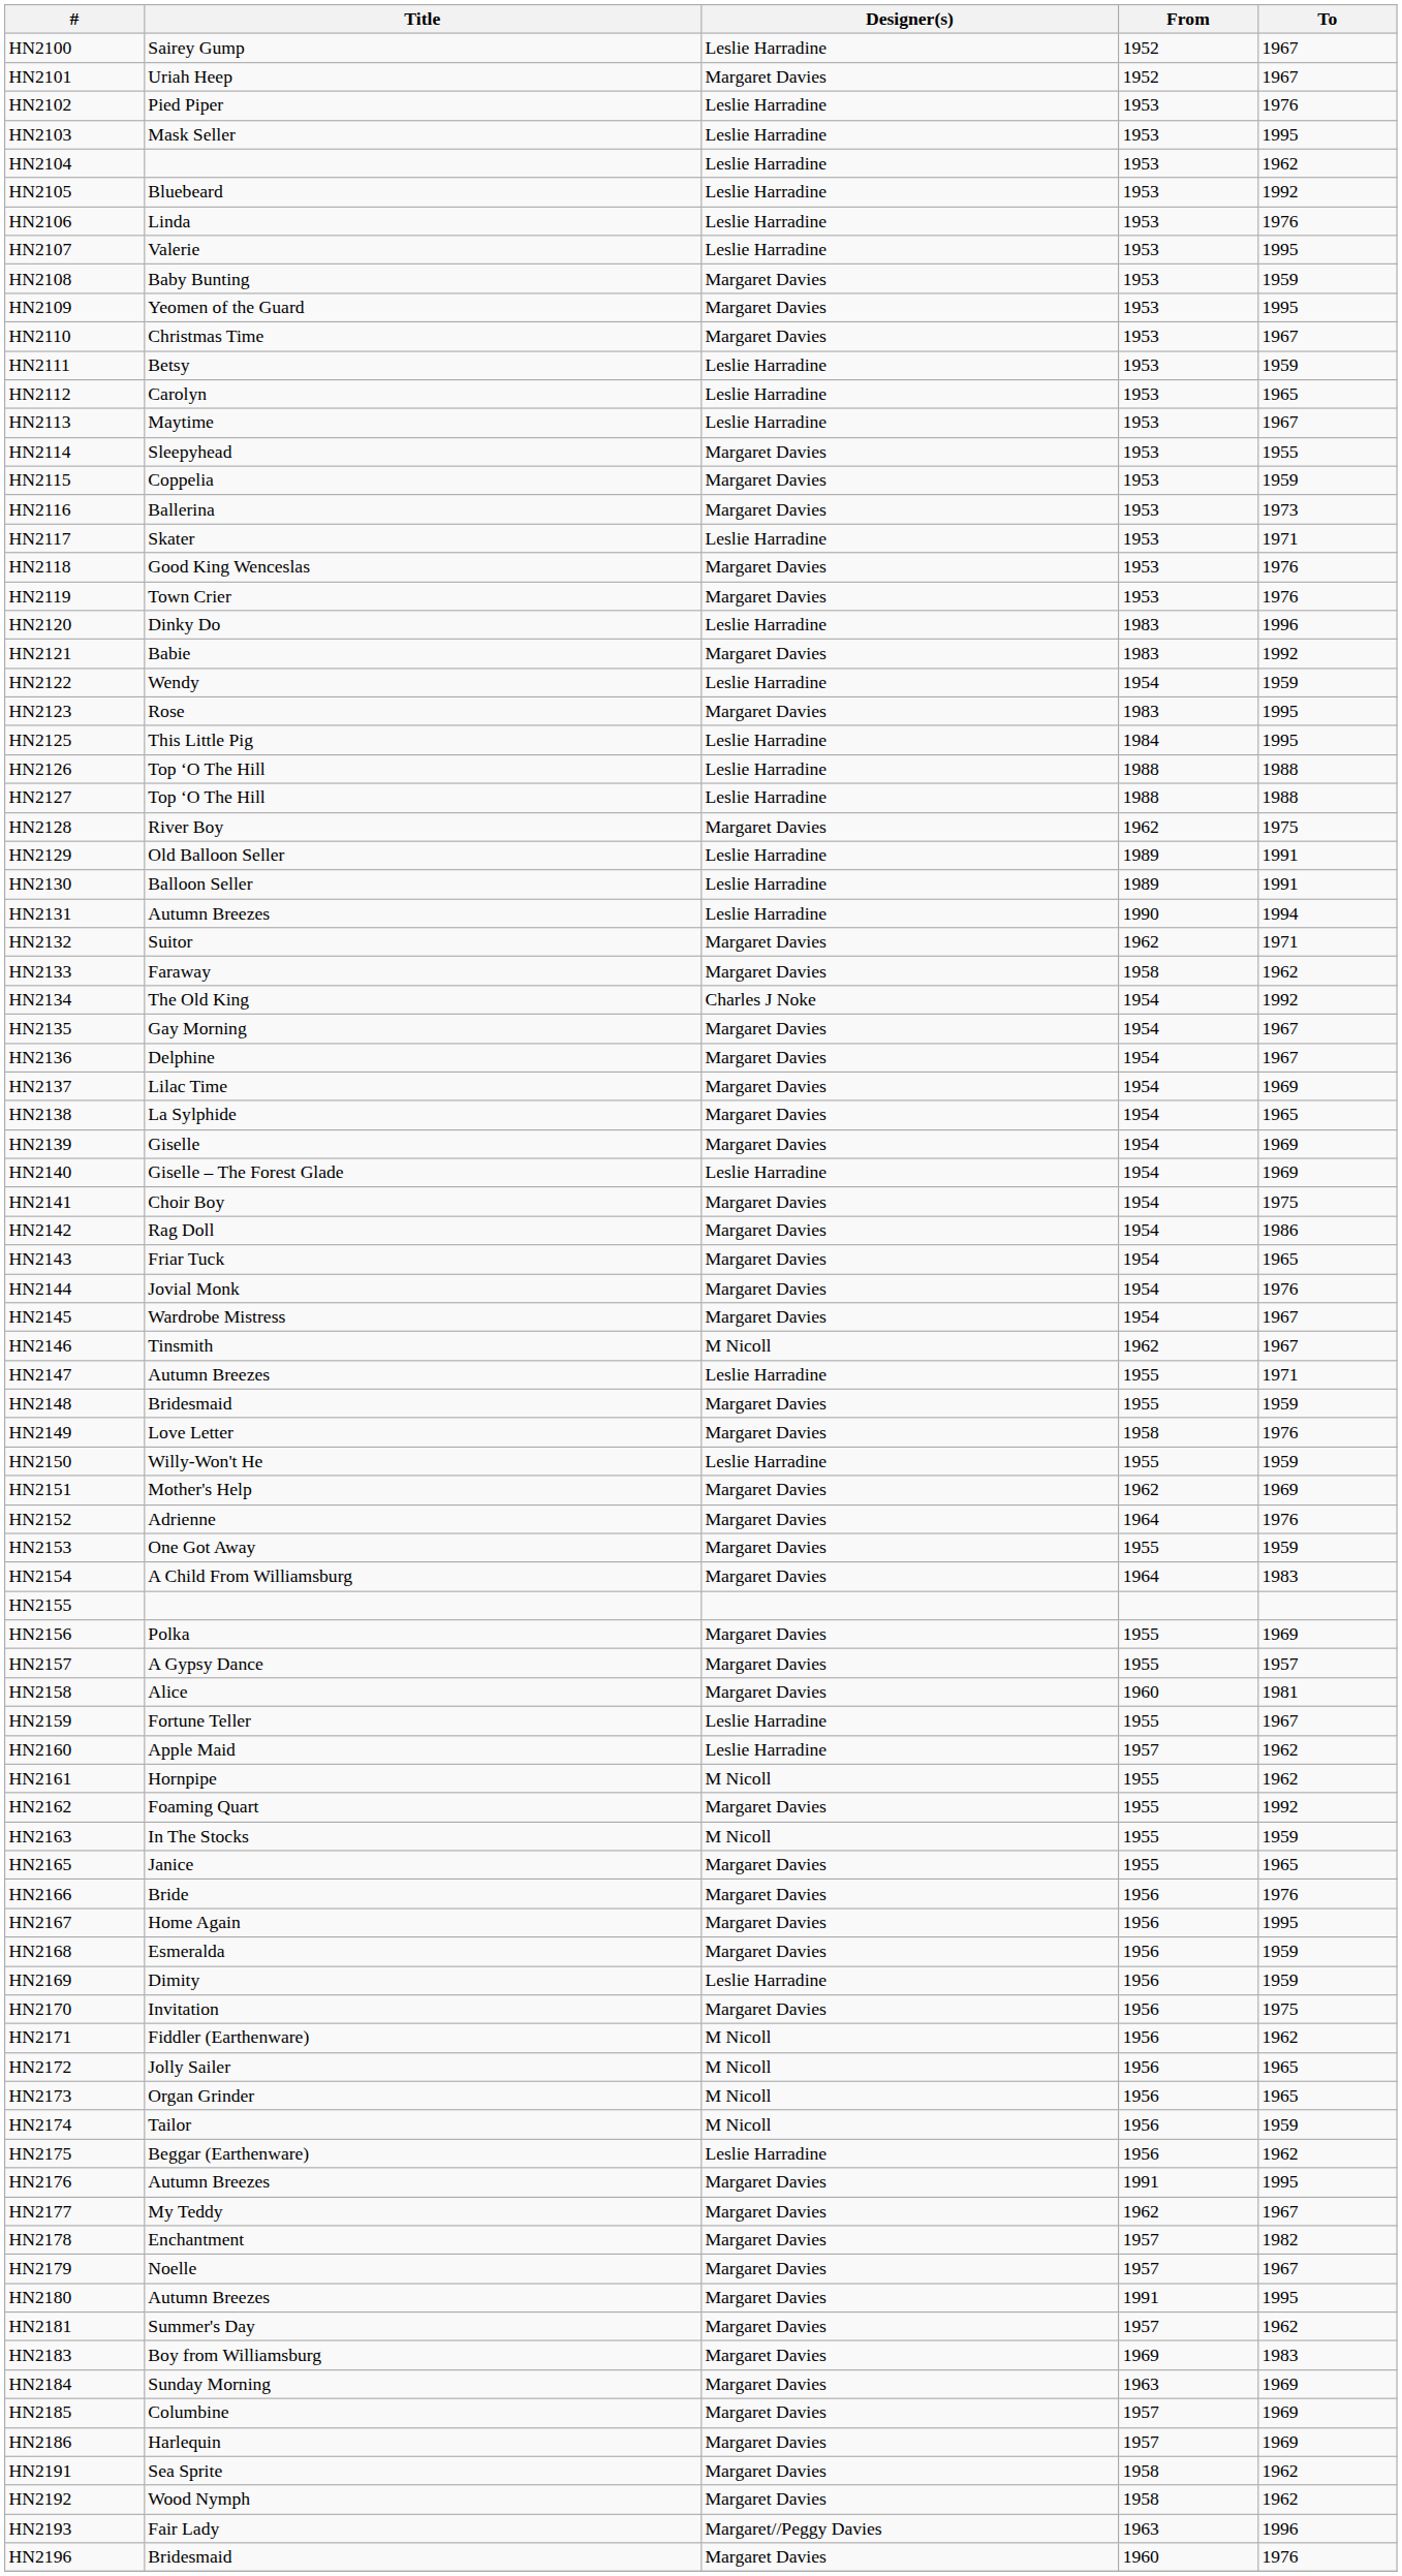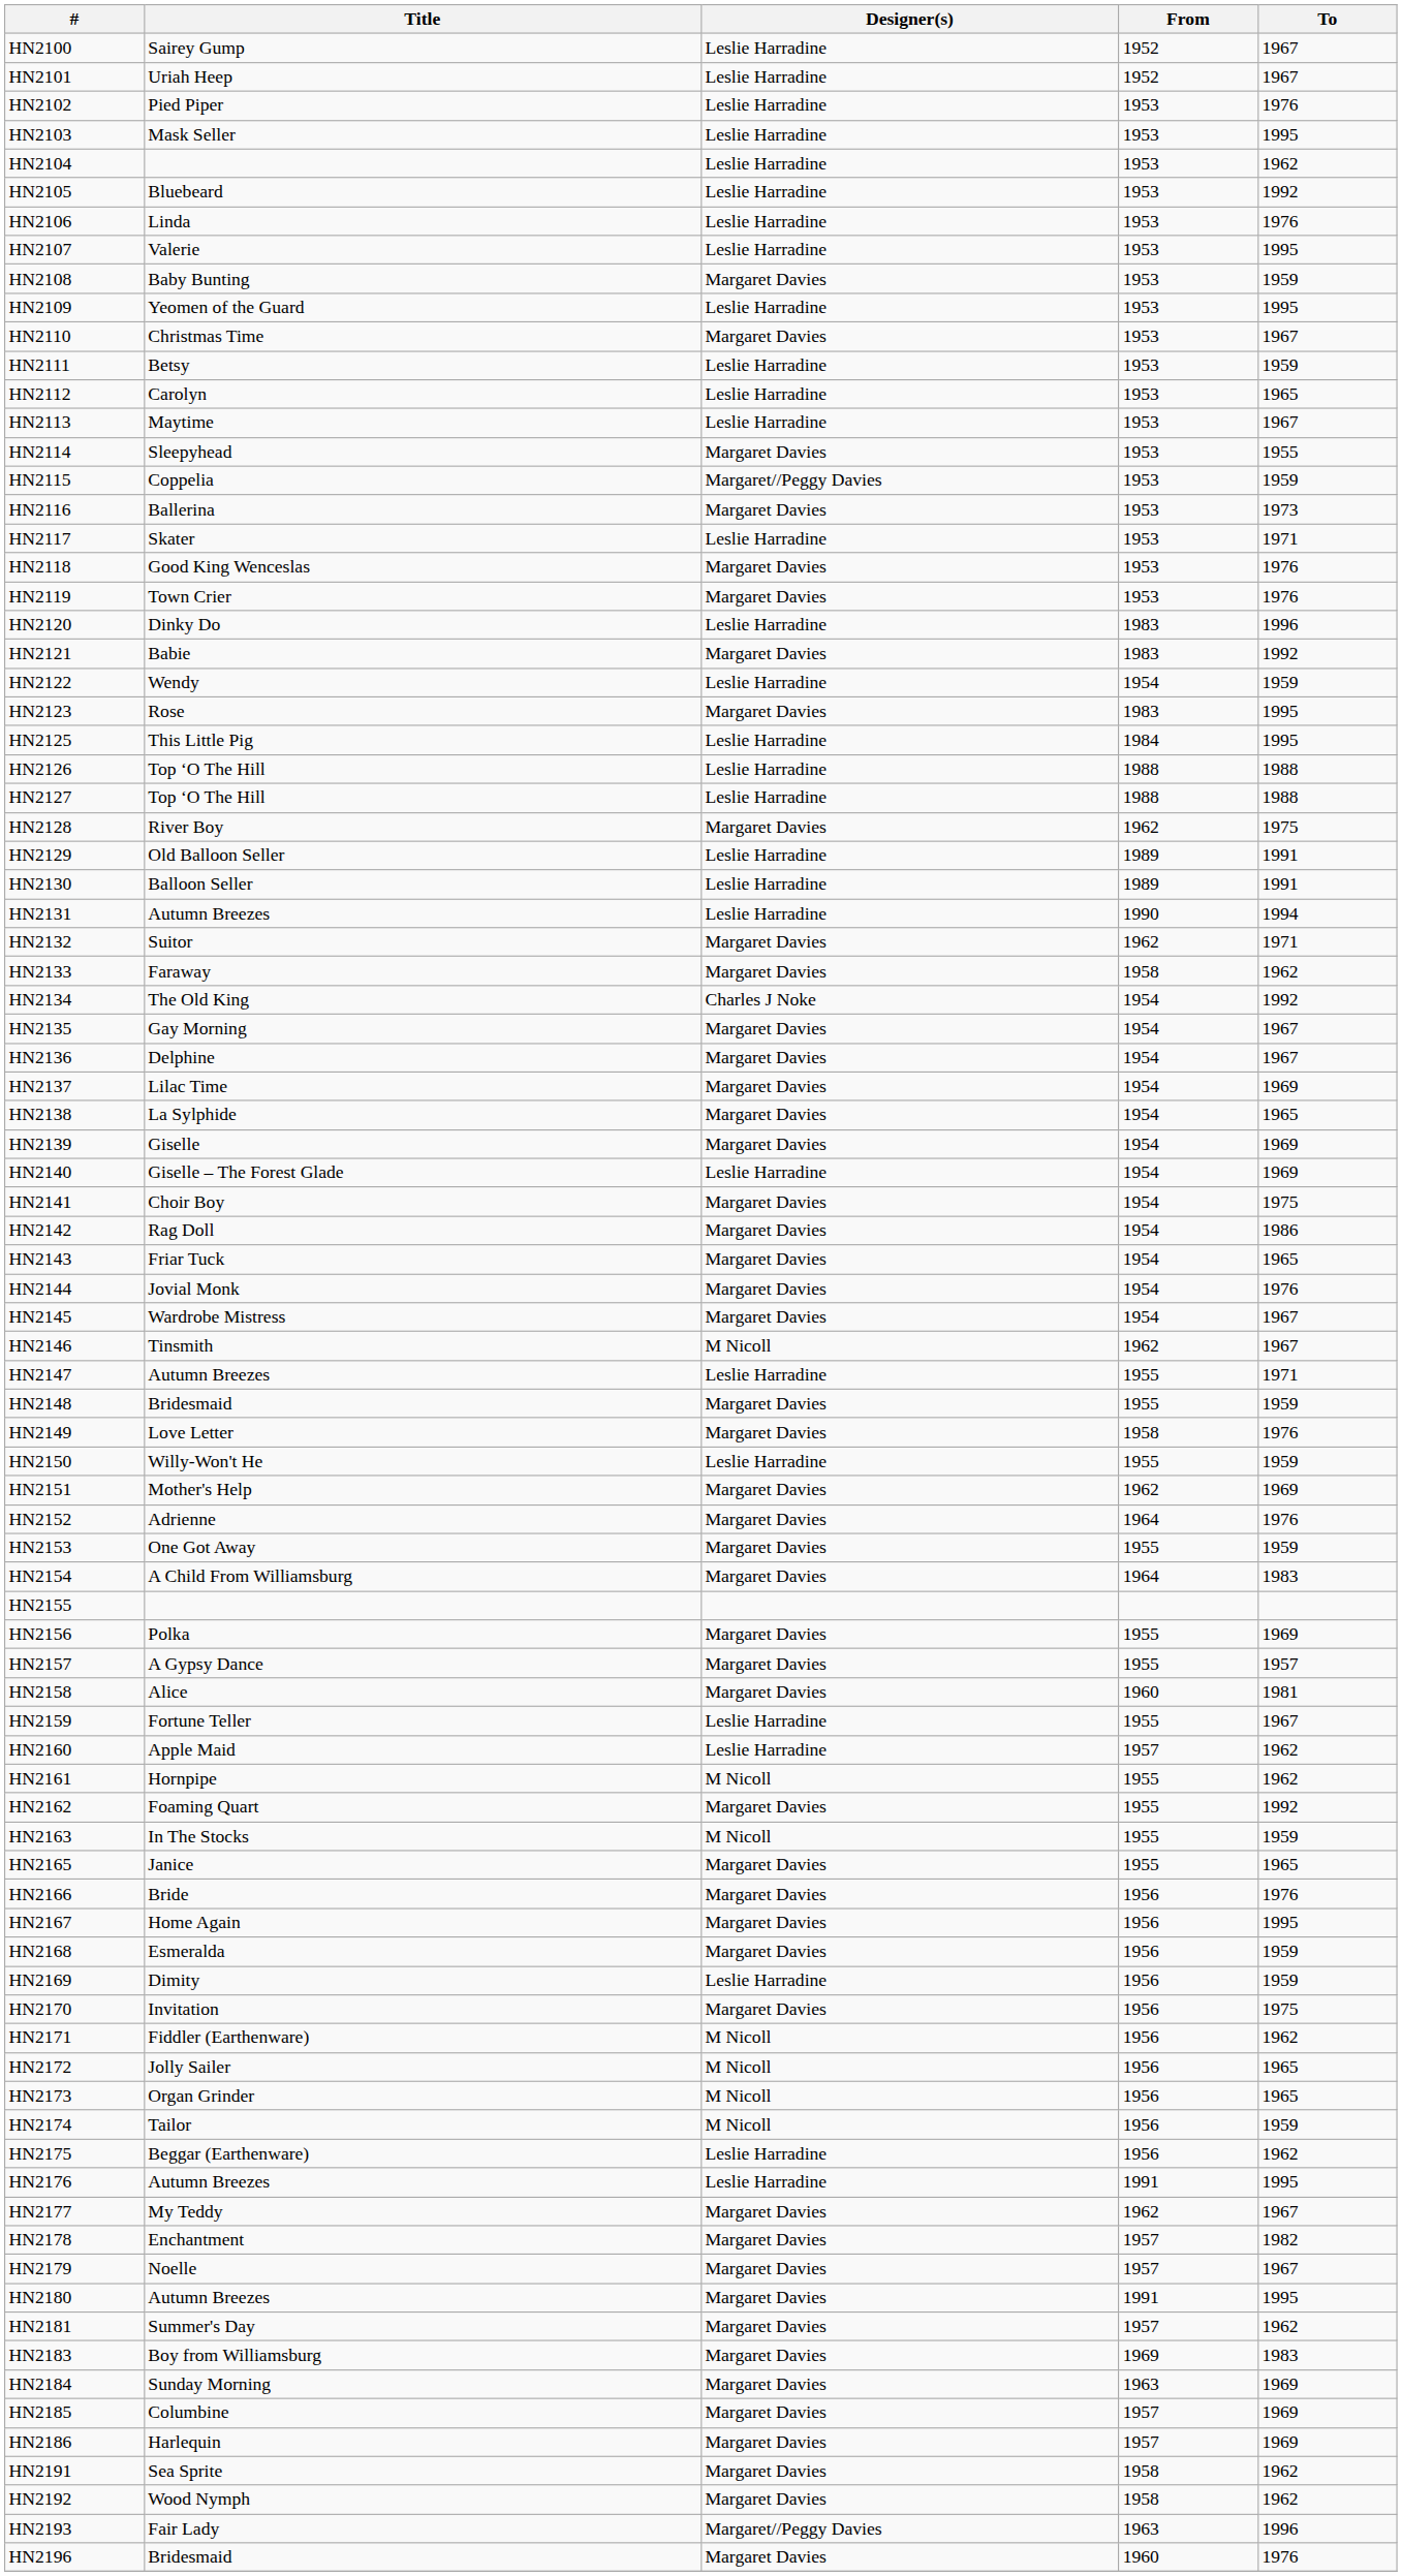HN2101 | Designer(s): Margaret Davies -> Leslie Harradine
HN2109 | Designer(s): Margaret Davies -> Leslie Harradine
HN2115 | Designer(s): Margaret Davies -> Margaret//Peggy Davies
HN2176 | Designer(s): Margaret Davies -> Leslie Harradine
